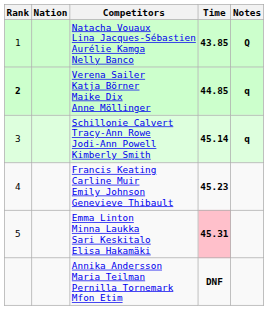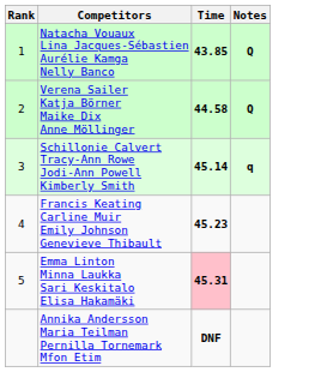- column: Nation
Verena Sailer Katja Börner Maike Dix Anne Möllinger | Rank: bold -> normal
Verena Sailer Katja Börner Maike Dix Anne Möllinger | Time: 44.85 -> 44.58
Verena Sailer Katja Börner Maike Dix Anne Möllinger | Notes: q -> Q
